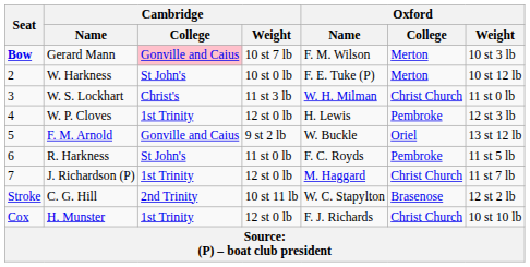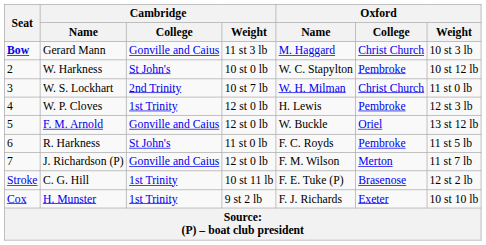Gerard Mann | Cambridge / College: pink background -> no background
Gerard Mann | Cambridge / Weight: 10 st 7 lb -> 11 st 3 lb
Gerard Mann | Oxford / Name: F. M. Wilson -> M. Haggard
Gerard Mann | Oxford / College: Merton -> Christ Church
W. Harkness | Oxford / Name: F. E. Tuke (P) -> W. C. Stapylton
W. Harkness | Oxford / College: Merton -> Pembroke
W. S. Lockhart | Cambridge / College: Christ's -> 2nd Trinity
W. S. Lockhart | Cambridge / Weight: 11 st 3 lb -> 10 st 7 lb
F. M. Arnold | Cambridge / Weight: 9 st 2 lb -> 12 st 0 lb
J. Richardson (P) | Cambridge / College: 1st Trinity -> Gonville and Caius
J. Richardson (P) | Oxford / Name: M. Haggard -> F. M. Wilson
J. Richardson (P) | Oxford / College: Christ Church -> Merton
C. G. Hill | Cambridge / College: 2nd Trinity -> 1st Trinity
C. G. Hill | Oxford / Name: W. C. Stapylton -> F. E. Tuke (P)
H. Munster | Cambridge / Weight: 12 st 0 lb -> 9 st 2 lb
H. Munster | Oxford / College: Christ Church -> Exeter
